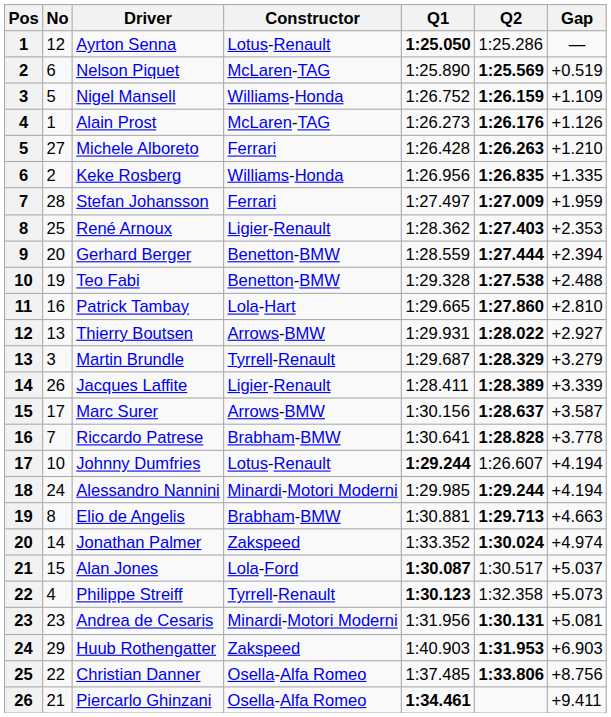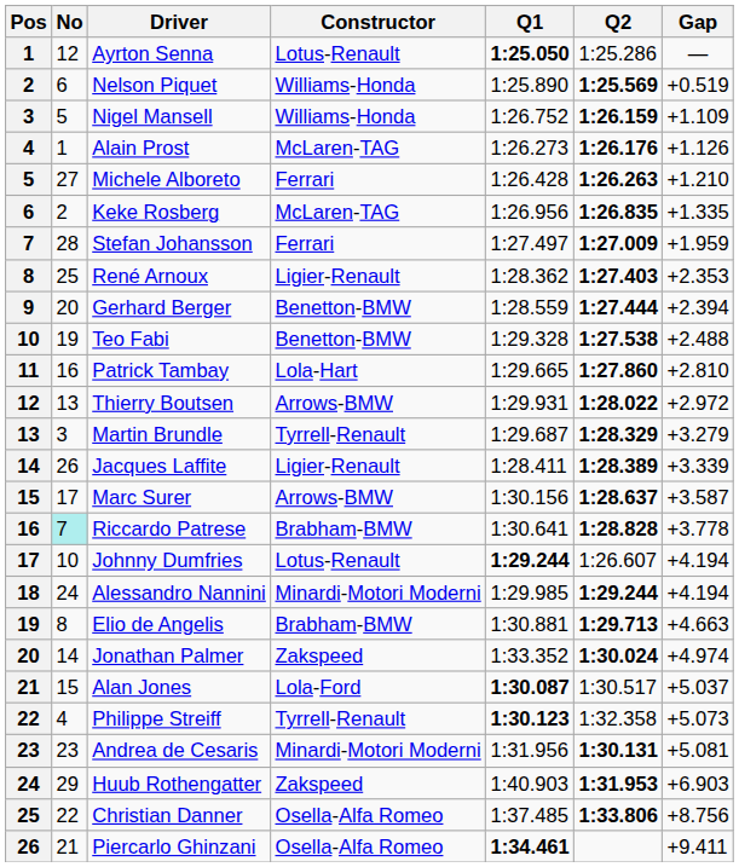Nelson Piquet | Constructor: McLaren-TAG -> Williams-Honda
Keke Rosberg | Constructor: Williams-Honda -> McLaren-TAG
Thierry Boutsen | Gap: +2.927 -> +2.972
Riccardo Patrese | No: no background -> paleturquoise background
